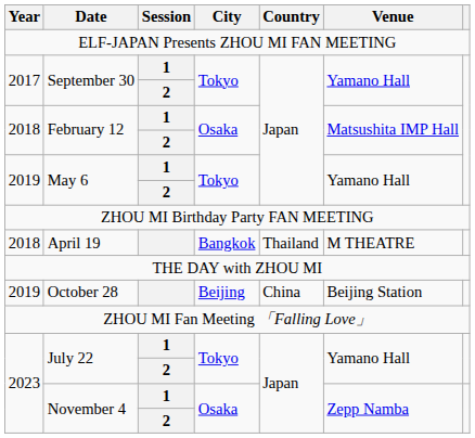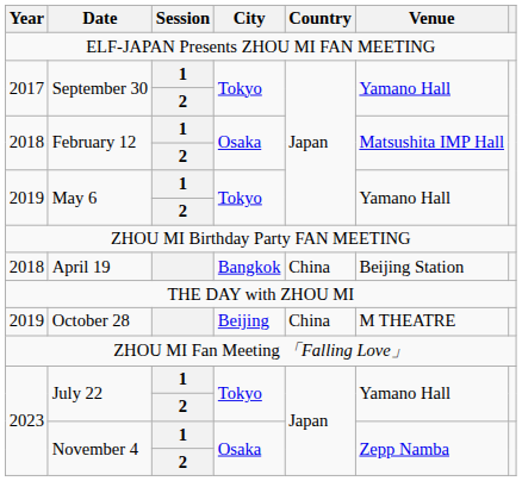April 19 | Country: Thailand -> China
April 19 | Venue: M THEATRE -> Beijing Station
October 28 | Venue: Beijing Station -> M THEATRE
